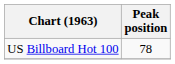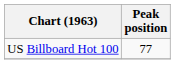US Billboard Hot 100 | Peak position: 78 -> 77
